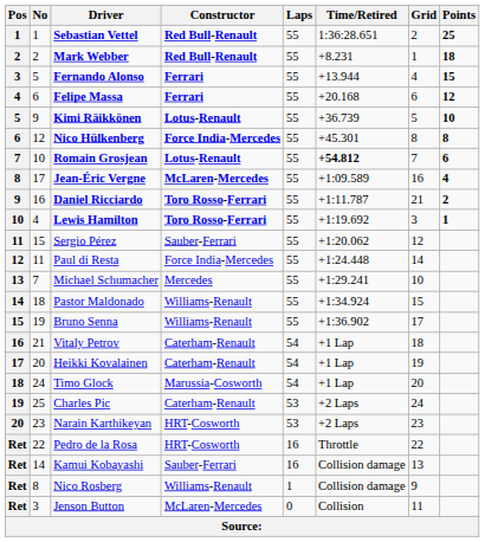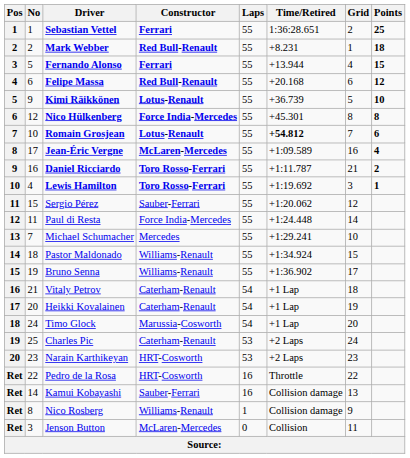Sebastian Vettel | Constructor: Red Bull-Renault -> Ferrari
Felipe Massa | Constructor: Ferrari -> Red Bull-Renault
